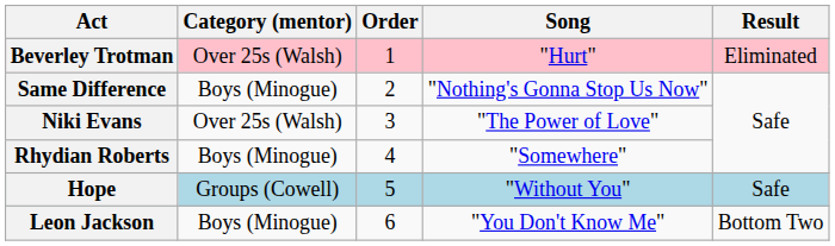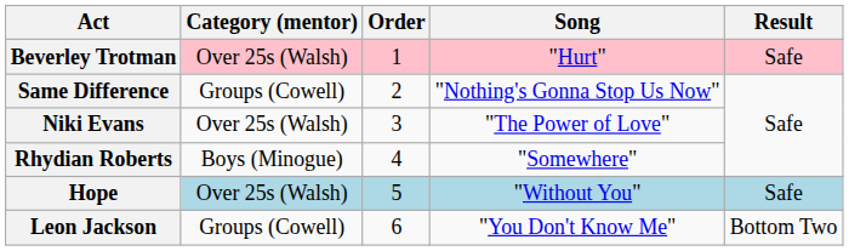Beverley Trotman | Result: Eliminated -> Safe
Same Difference | Category (mentor): Boys (Minogue) -> Groups (Cowell)
Hope | Category (mentor): Groups (Cowell) -> Over 25s (Walsh)
Leon Jackson | Category (mentor): Boys (Minogue) -> Groups (Cowell)
